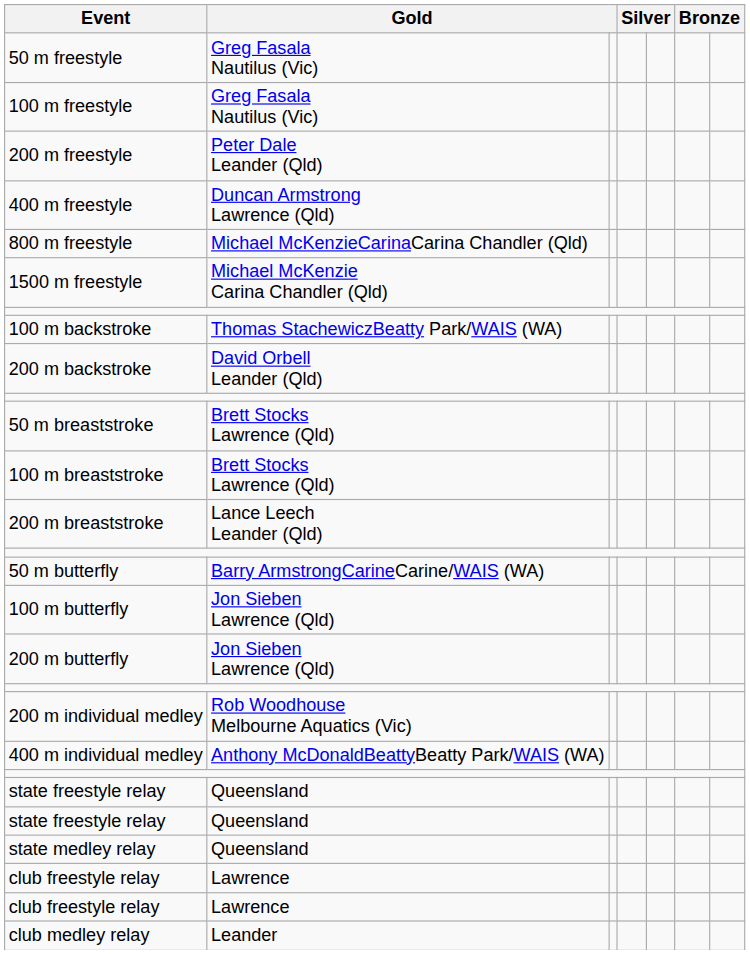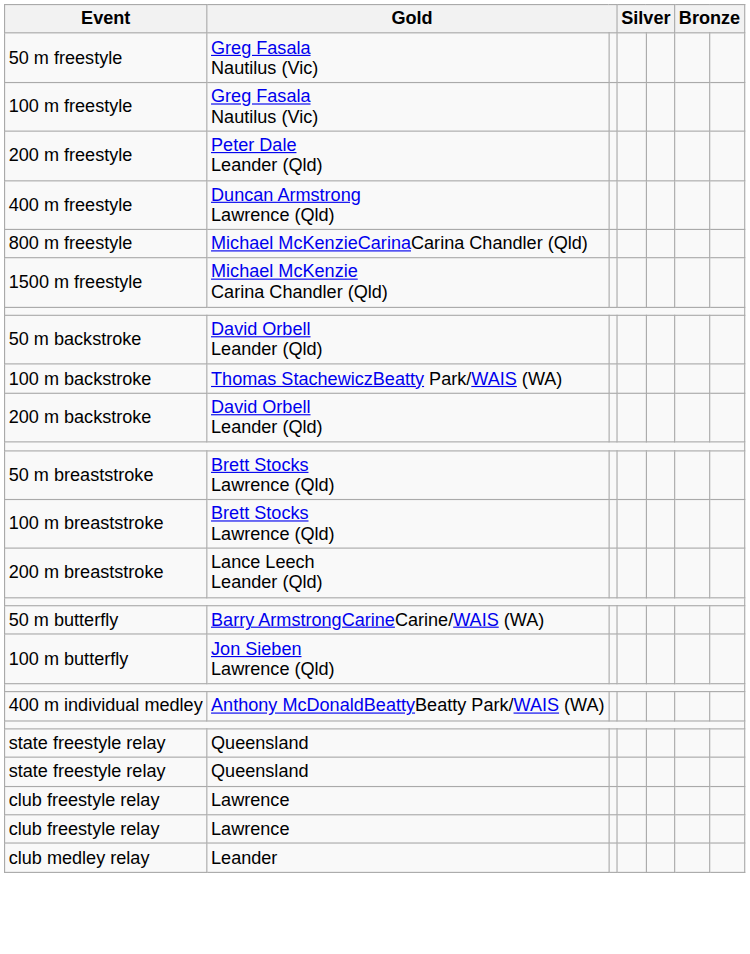+ row: 50 m backstroke | David Orbell Leander (Qld)
- row: 200 m butterfly | Jon Sieben Lawrence (Qld)
- row: 200 m individual medley | Rob Woodhouse Melbourne Aquatics (Vic)
- row: state medley relay | Queensland
